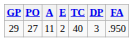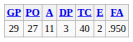columns swapped: E <-> DP
